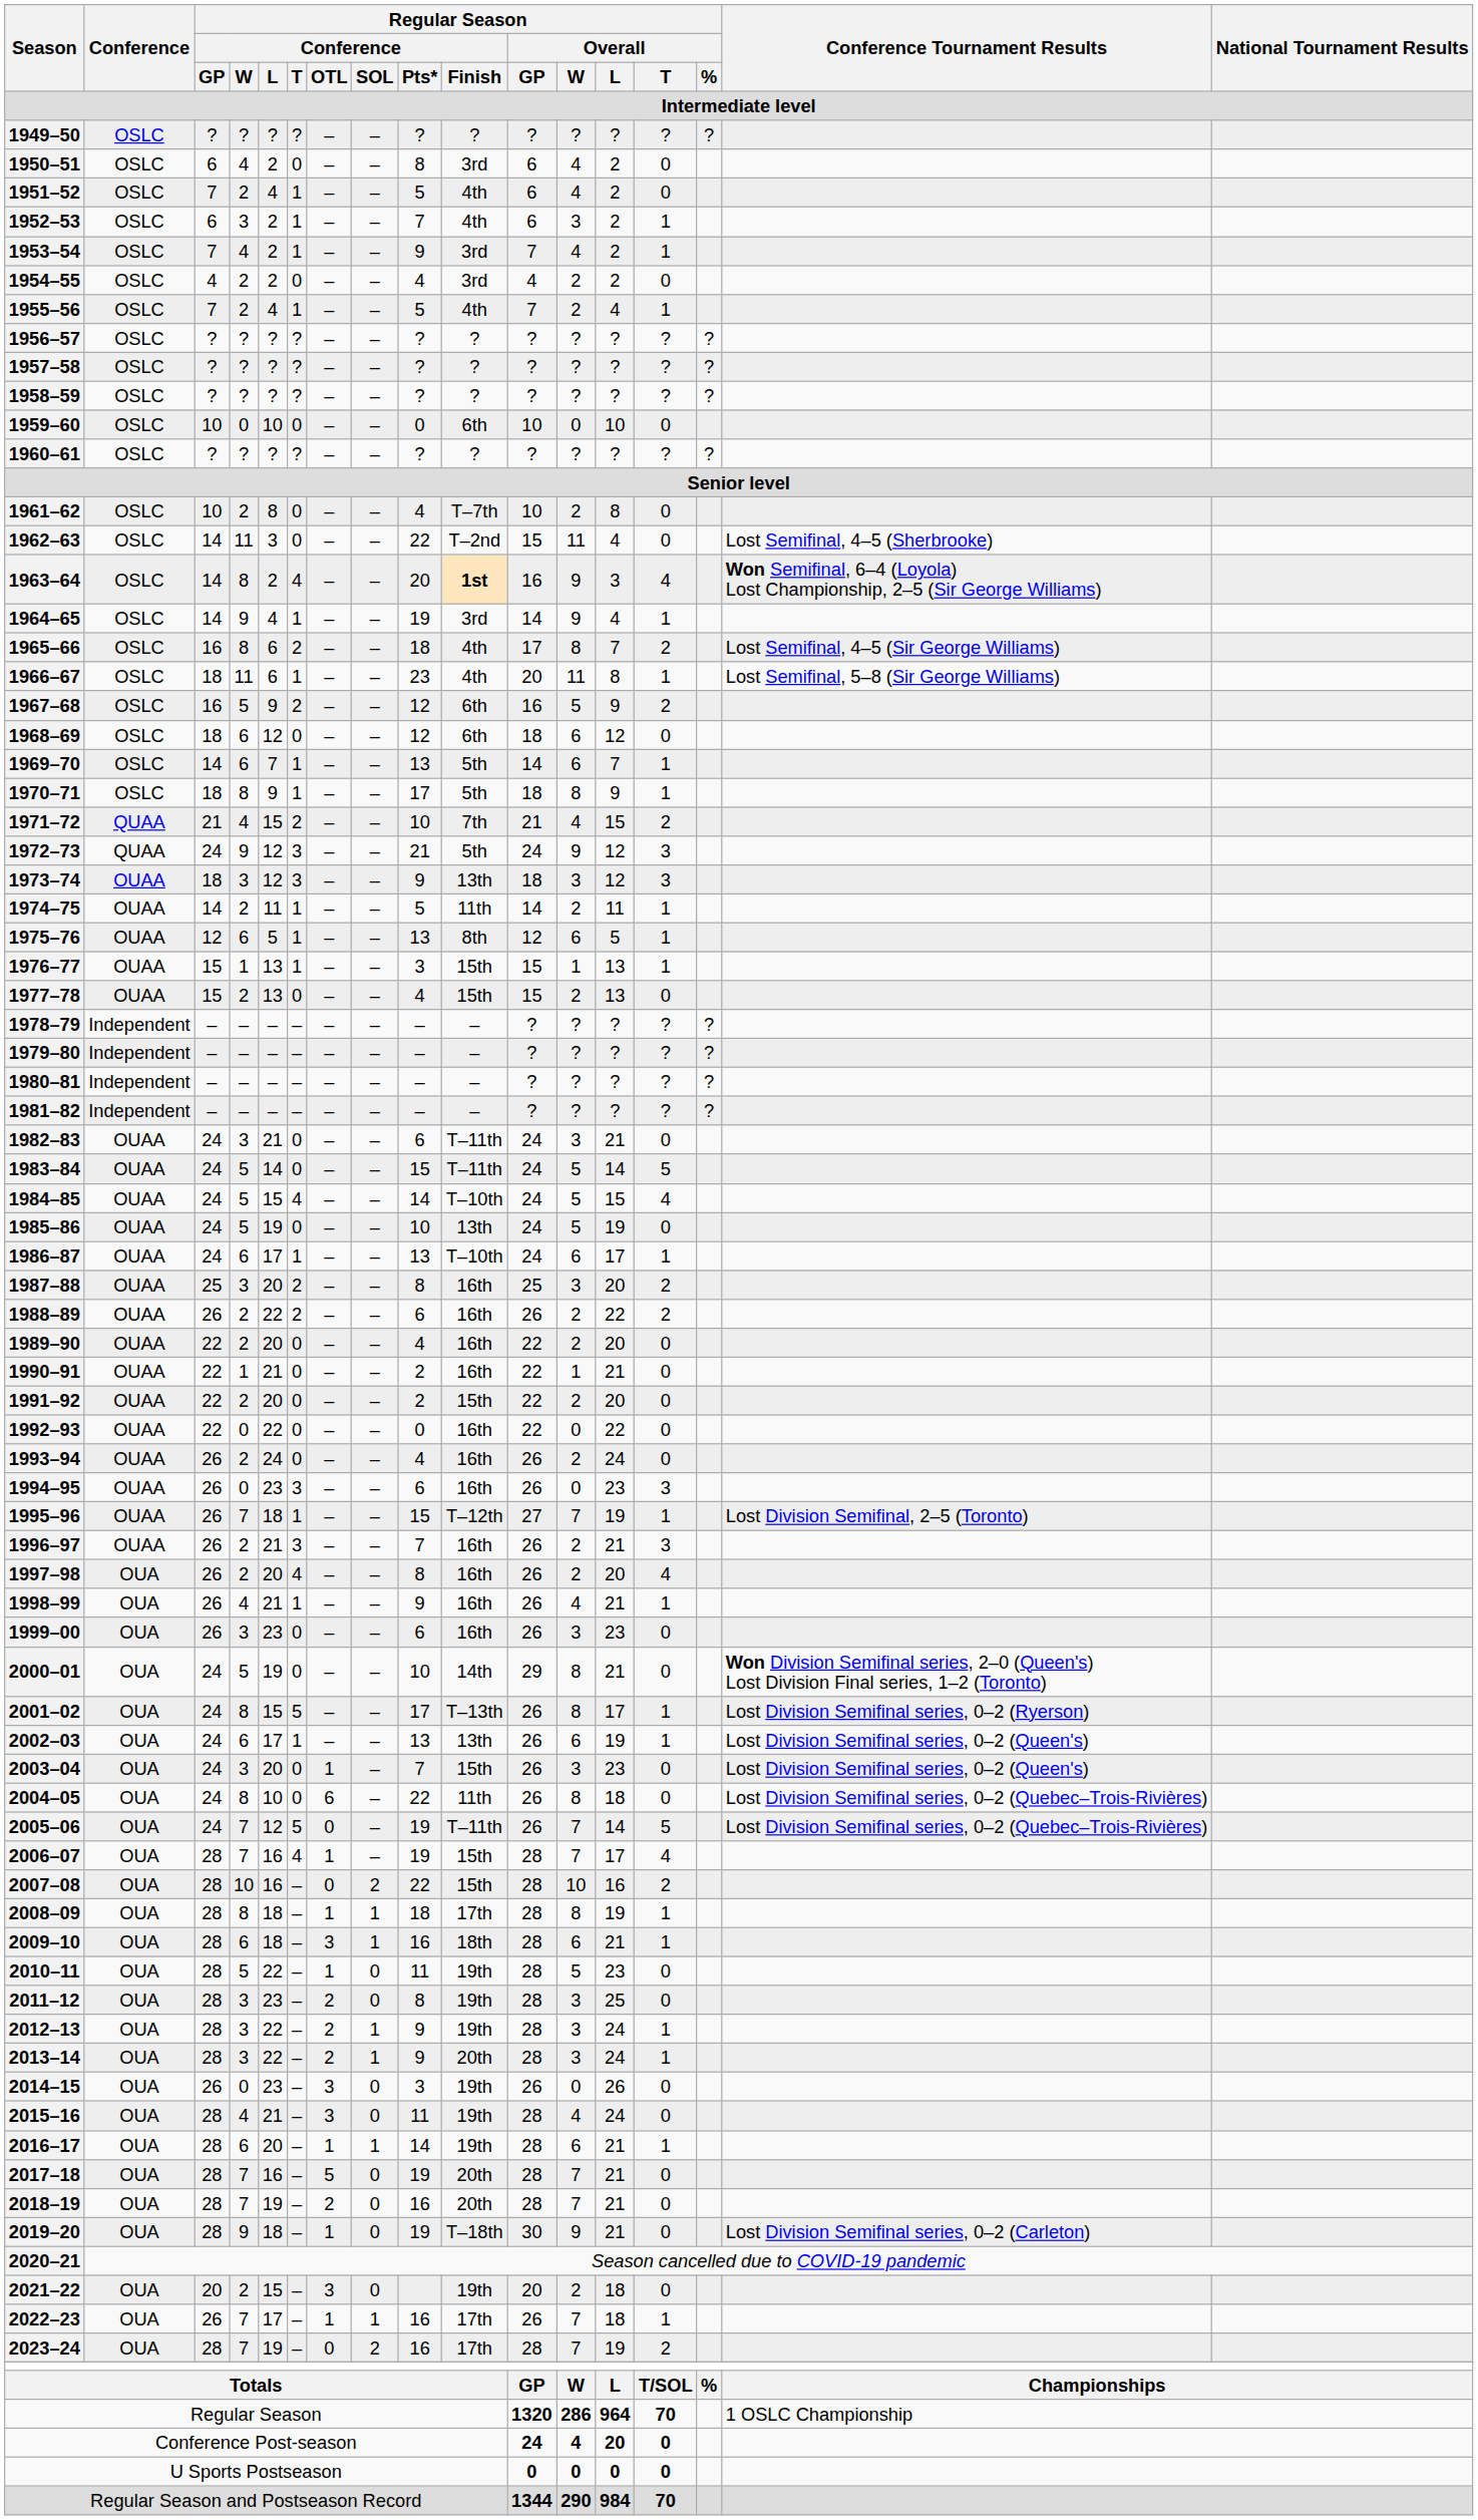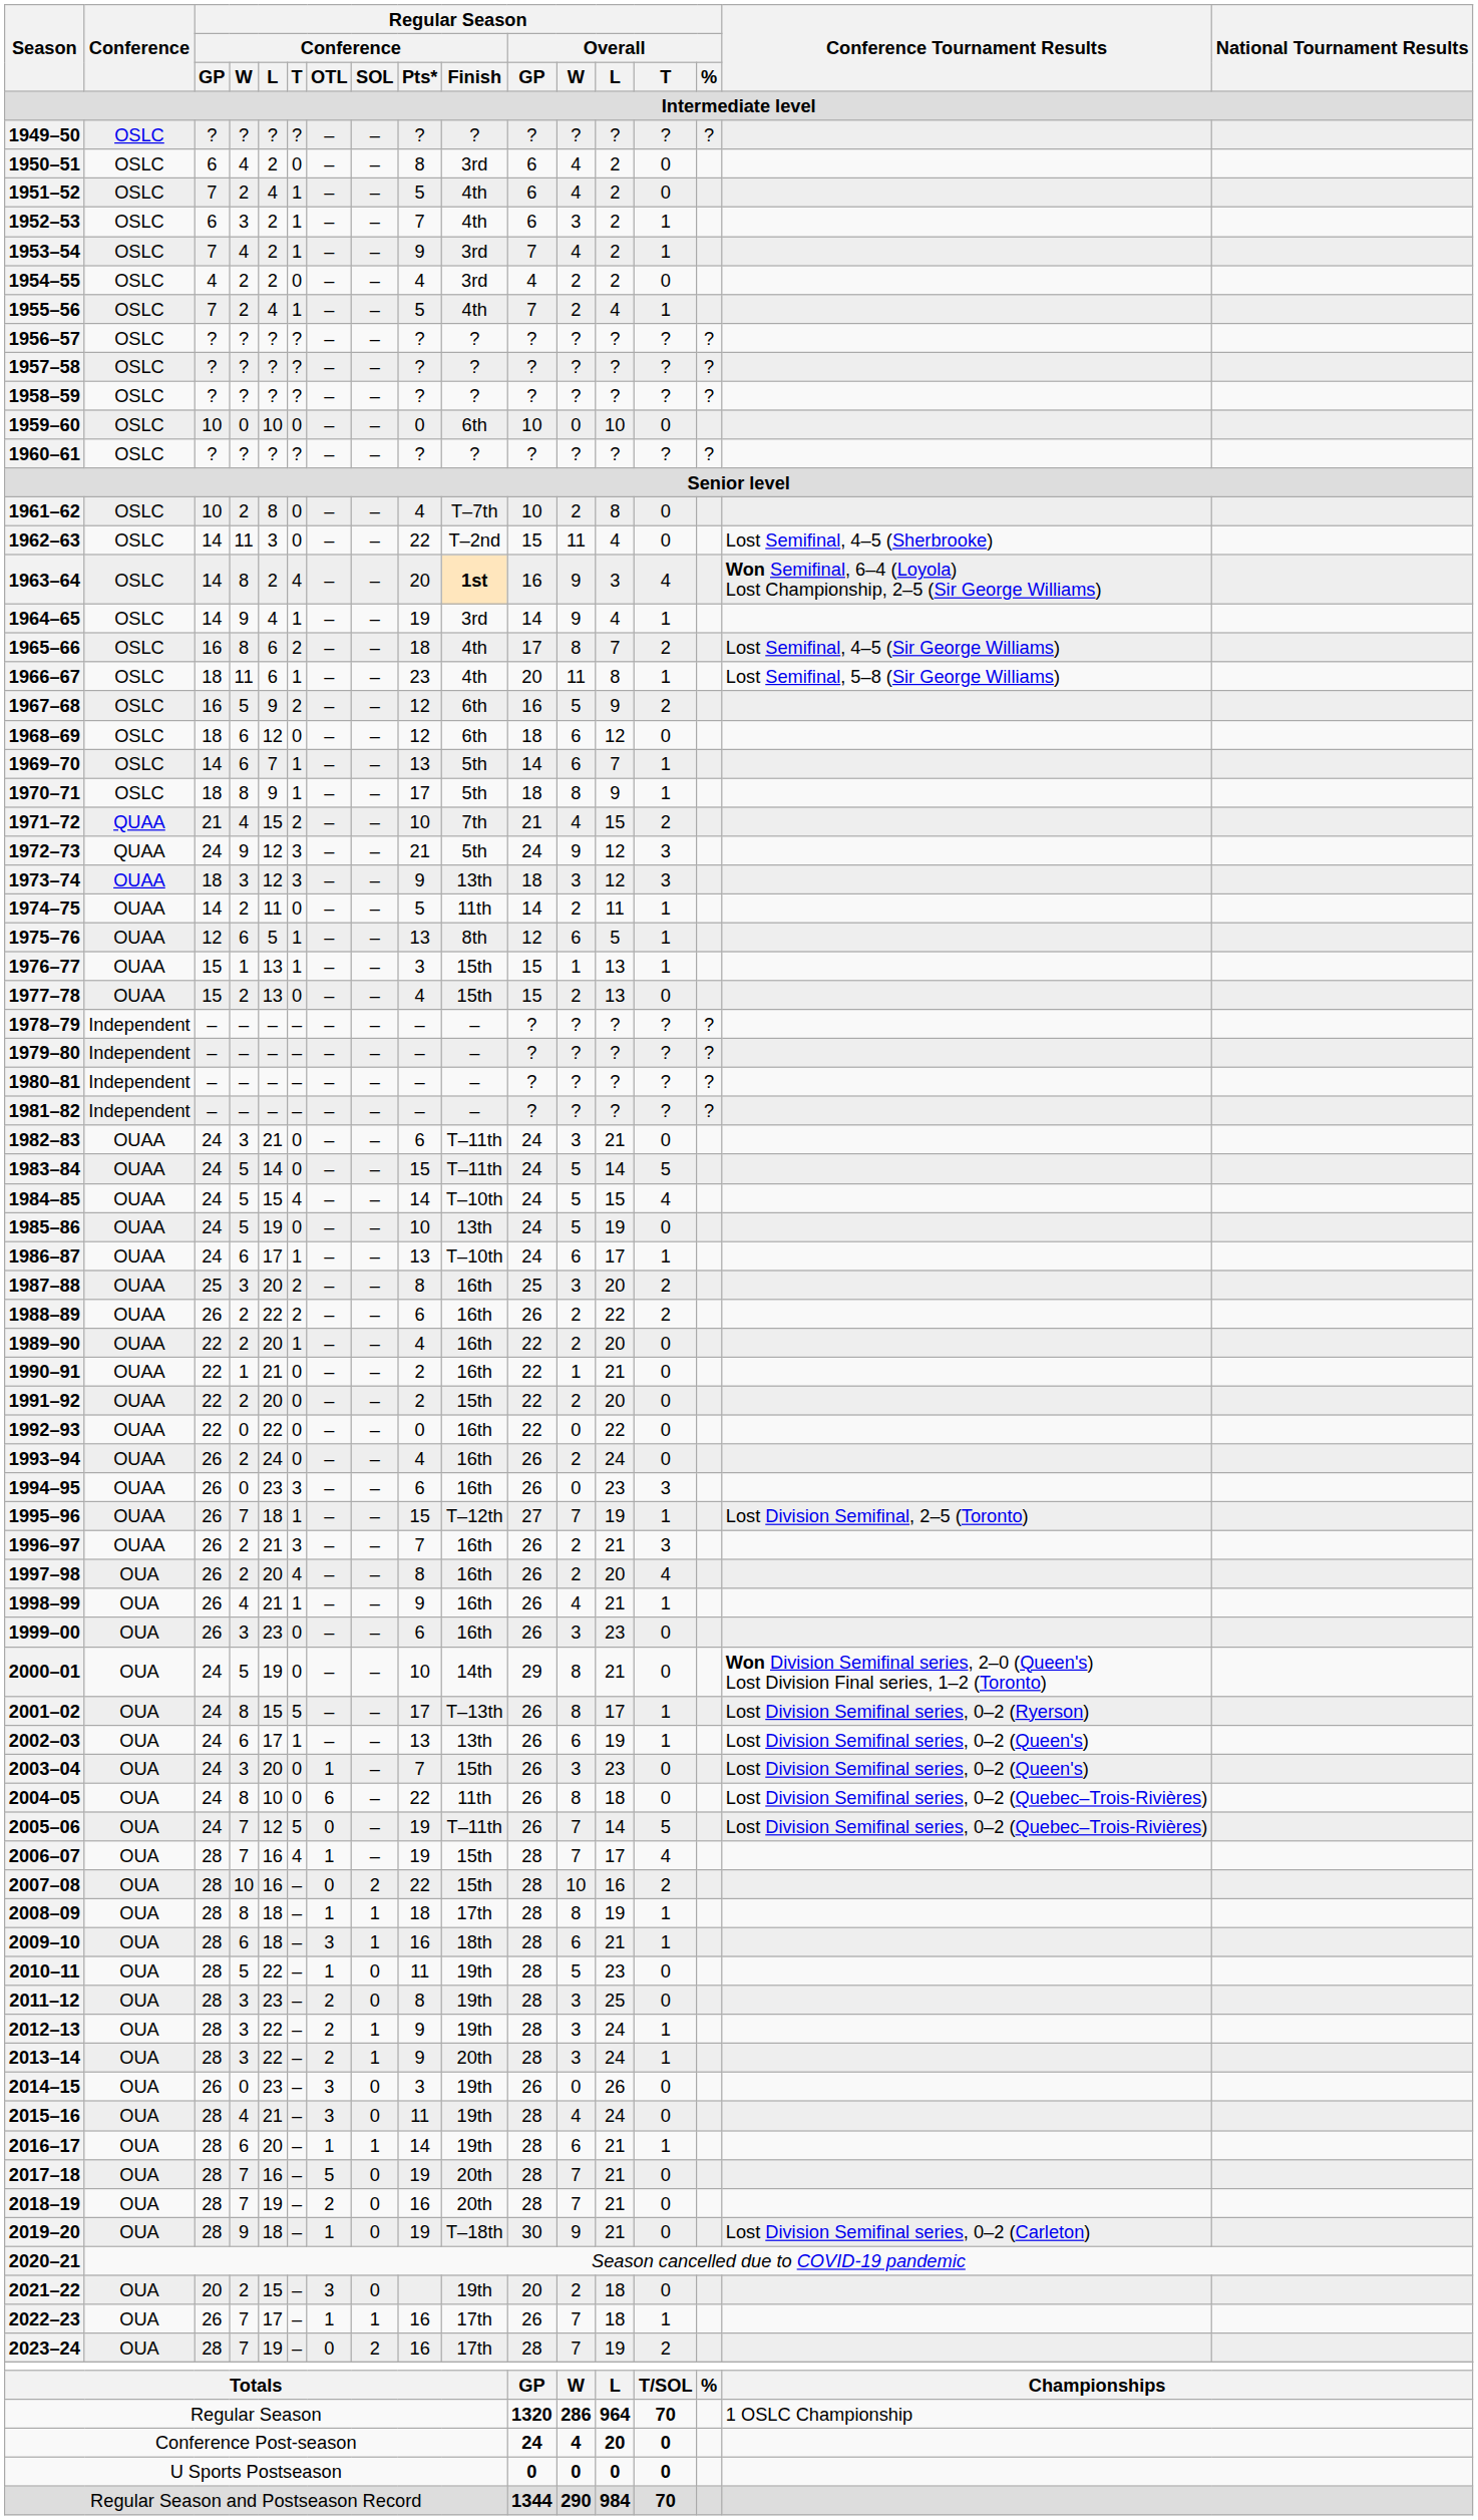1974–75 | Regular Season / Conference / T: 1 -> 0
1989–90 | Regular Season / Conference / T: 0 -> 1
